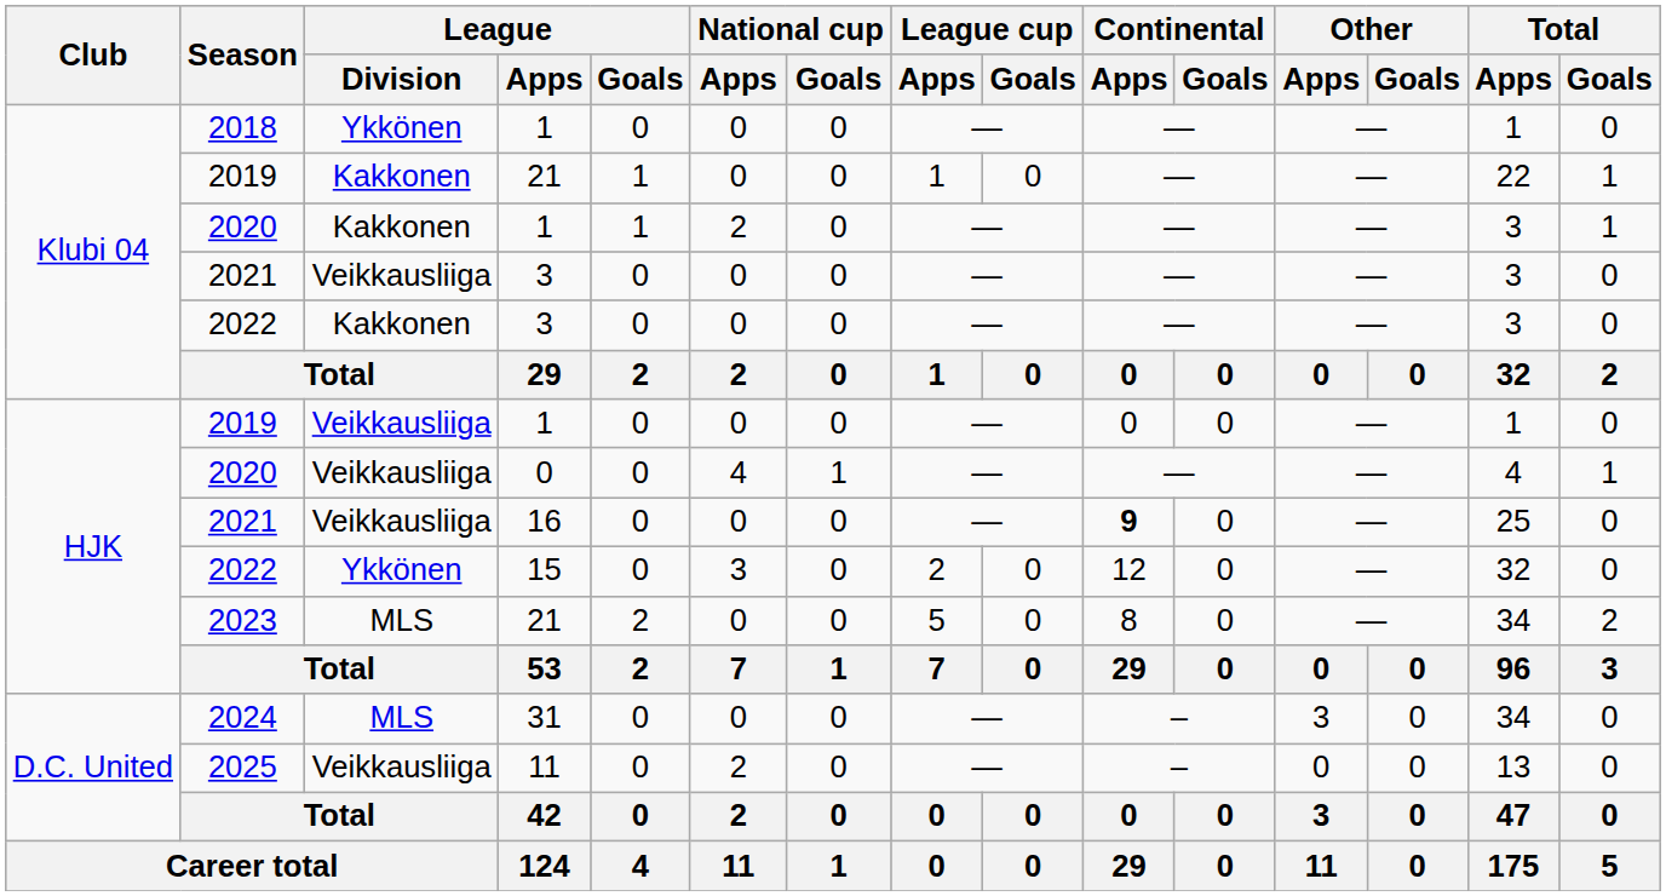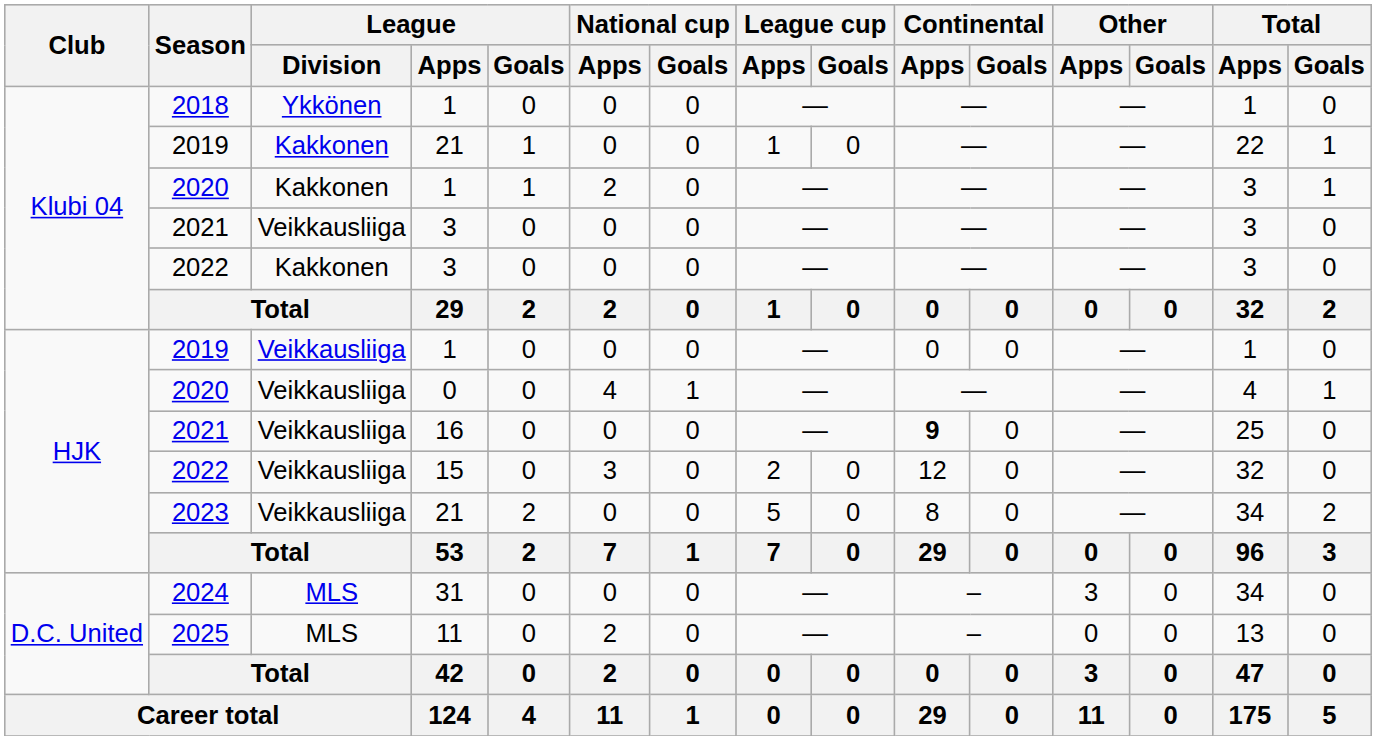2022 / 15 | League / Division: Ykkönen -> Veikkausliiga
2023 | League / Division: MLS -> Veikkausliiga
2025 | League / Division: Veikkausliiga -> MLS
